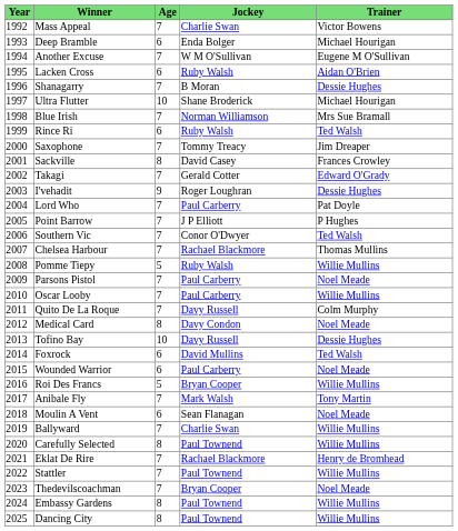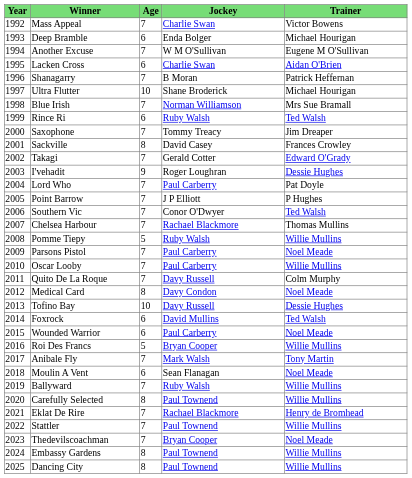Lacken Cross | Jockey: Ruby Walsh -> Charlie Swan
Shanagarry | Trainer: Dessie Hughes -> Patrick Heffernan
Ballyward | Jockey: Charlie Swan -> Ruby Walsh
